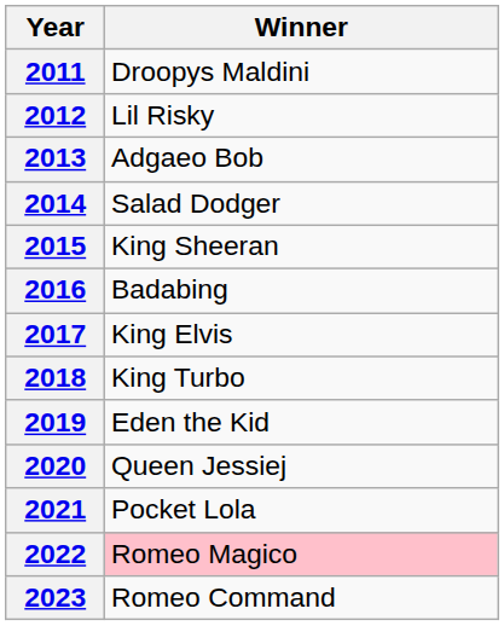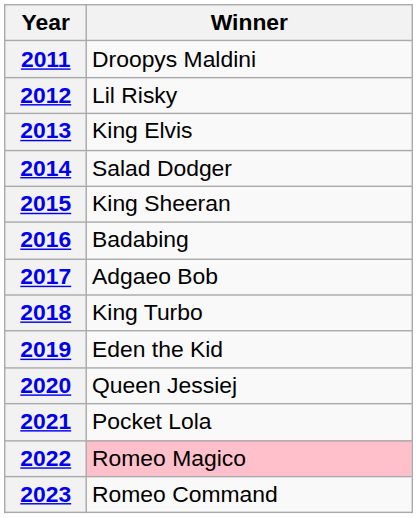2013 | Winner: Adgaeo Bob -> King Elvis
2017 | Winner: King Elvis -> Adgaeo Bob
